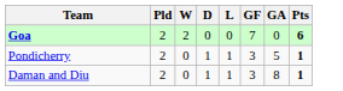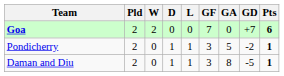+ column: GD | +7 | -2 | -5
